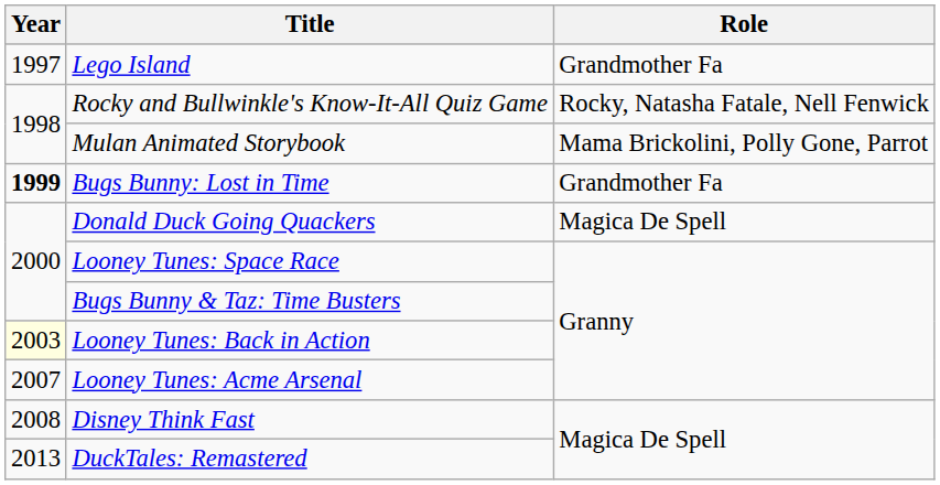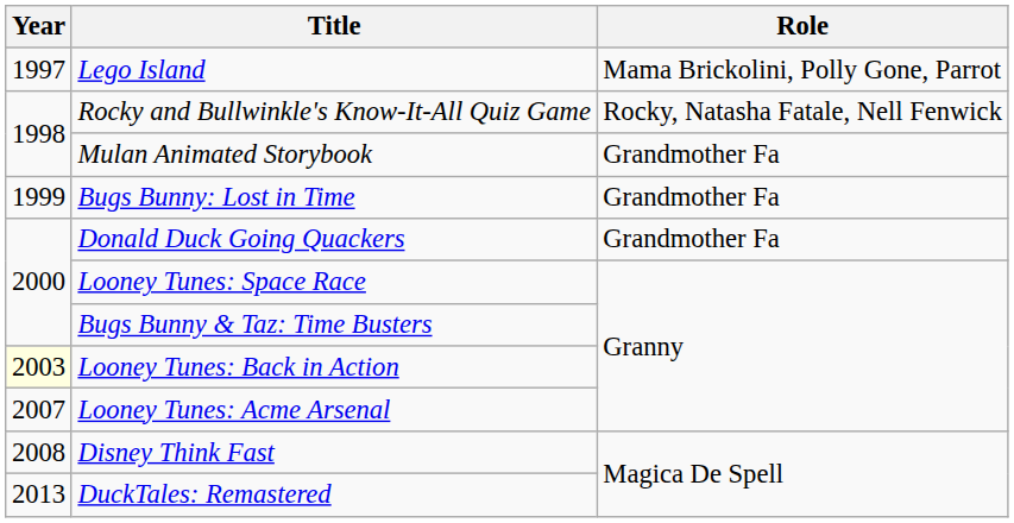Lego Island | Role: Grandmother Fa -> Mama Brickolini, Polly Gone, Parrot
Mulan Animated Storybook | Role: Mama Brickolini, Polly Gone, Parrot -> Grandmother Fa
Bugs Bunny: Lost in Time | Year: bold -> normal
Donald Duck Going Quackers | Role: Magica De Spell -> Grandmother Fa
